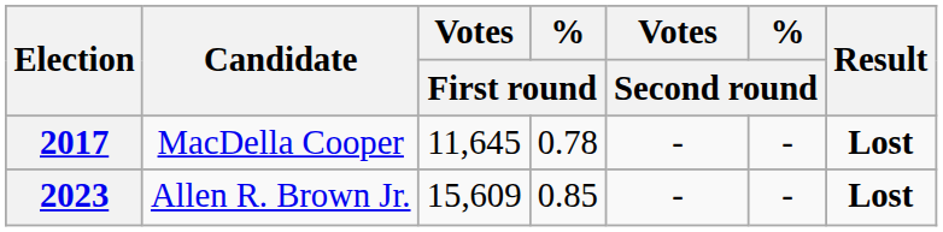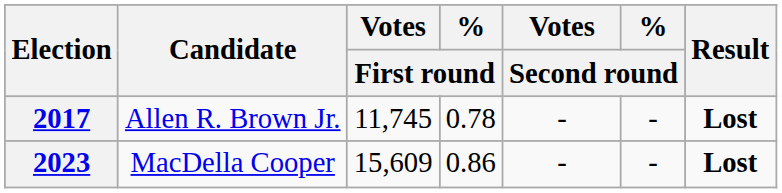2017 | Candidate: MacDella Cooper -> Allen R. Brown Jr.
2017 | Votes / First round: 11,645 -> 11,745
2023 | Candidate: Allen R. Brown Jr. -> MacDella Cooper
2023 | % / First round: 0.85 -> 0.86
